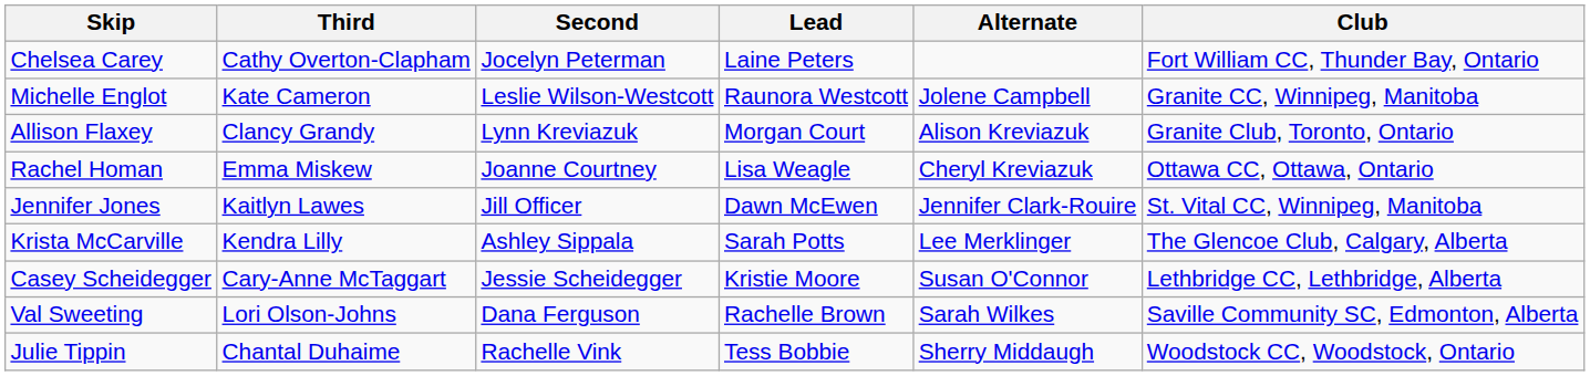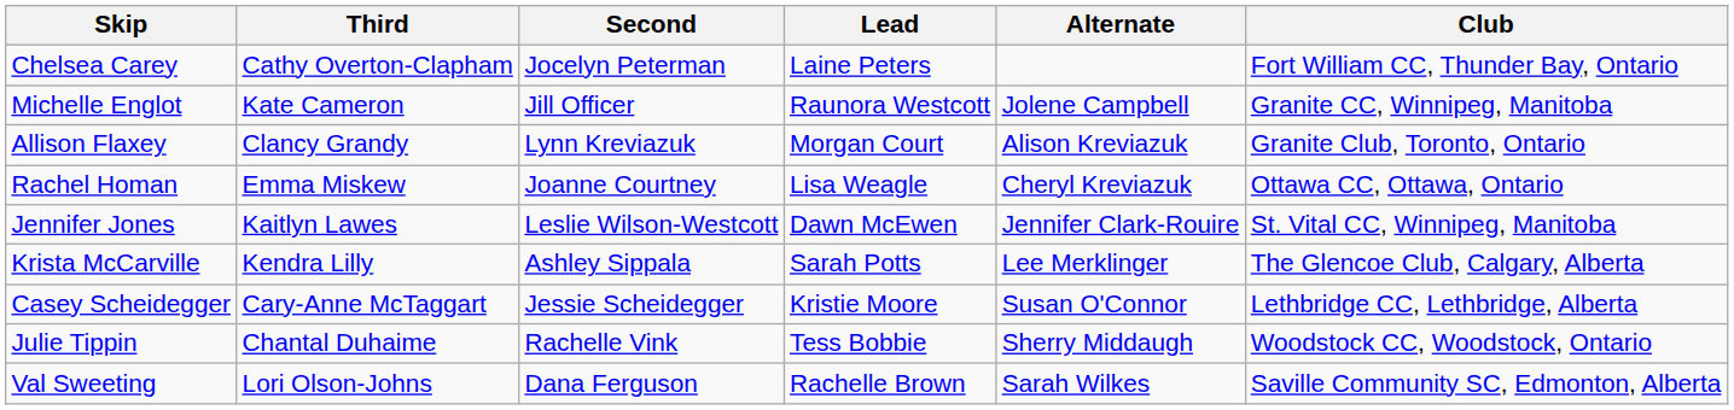Michelle Englot | Second: Leslie Wilson-Westcott -> Jill Officer
Jennifer Jones | Second: Jill Officer -> Leslie Wilson-Westcott
rows swapped: Val Sweeting <-> Julie Tippin
